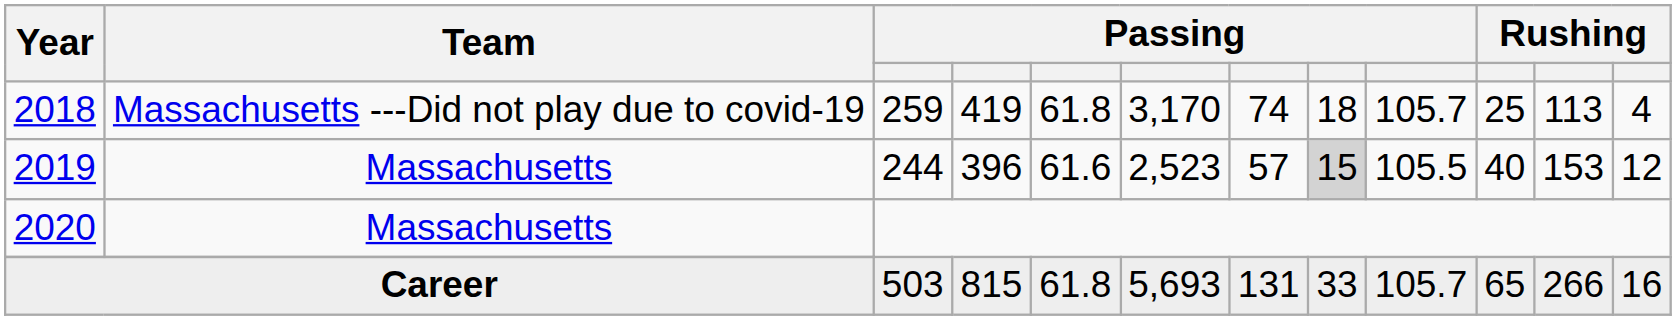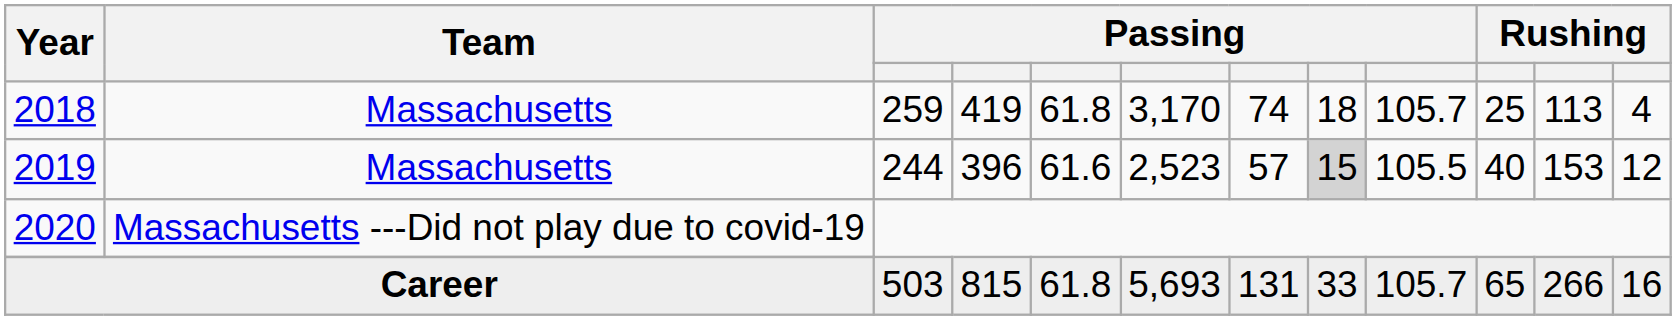2018 | Team: Massachusetts ---Did not play due to covid-19 -> Massachusetts
2020 | Team: Massachusetts -> Massachusetts ---Did not play due to covid-19
